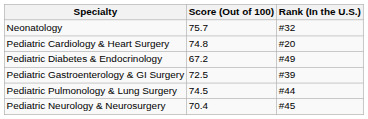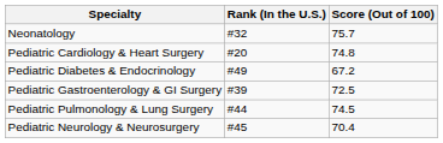columns swapped: Rank (In the U.S.) <-> Score (Out of 100)
